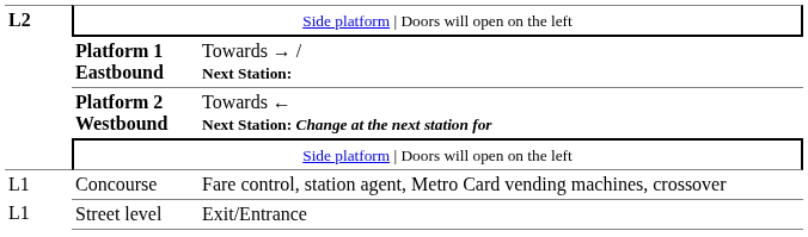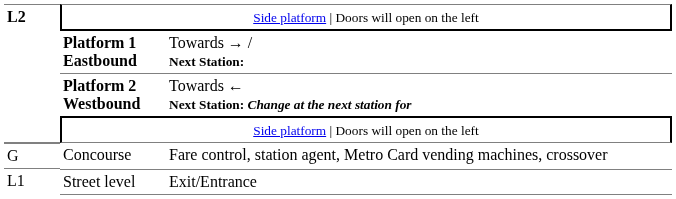Concourse | column 1: L1 -> G
